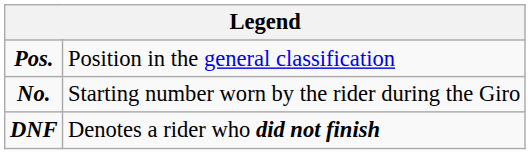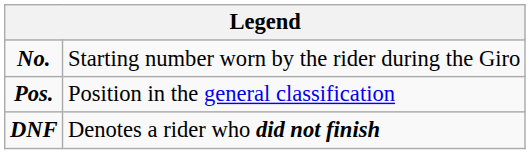rows swapped: No. <-> Pos.
